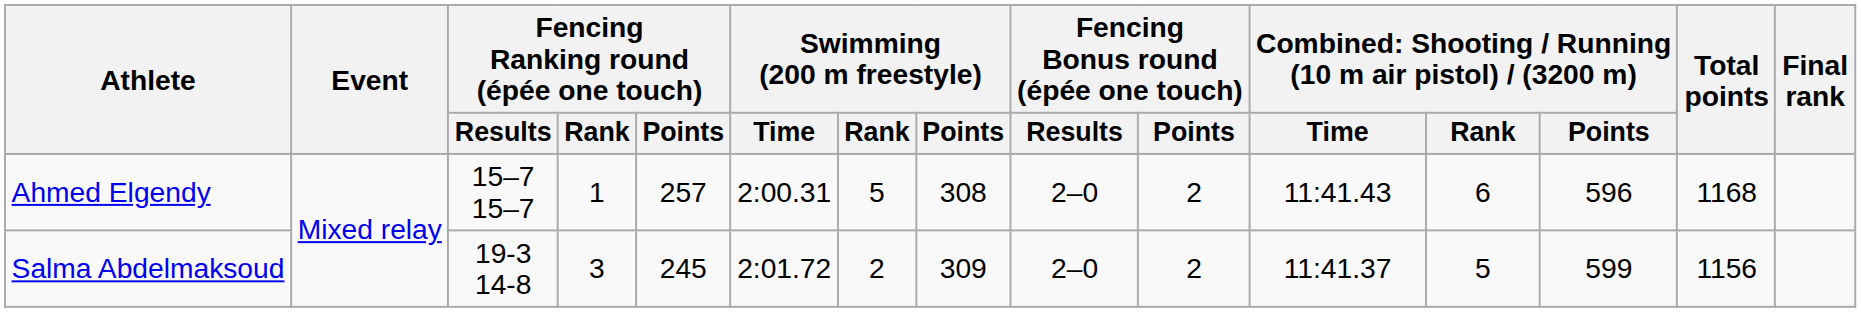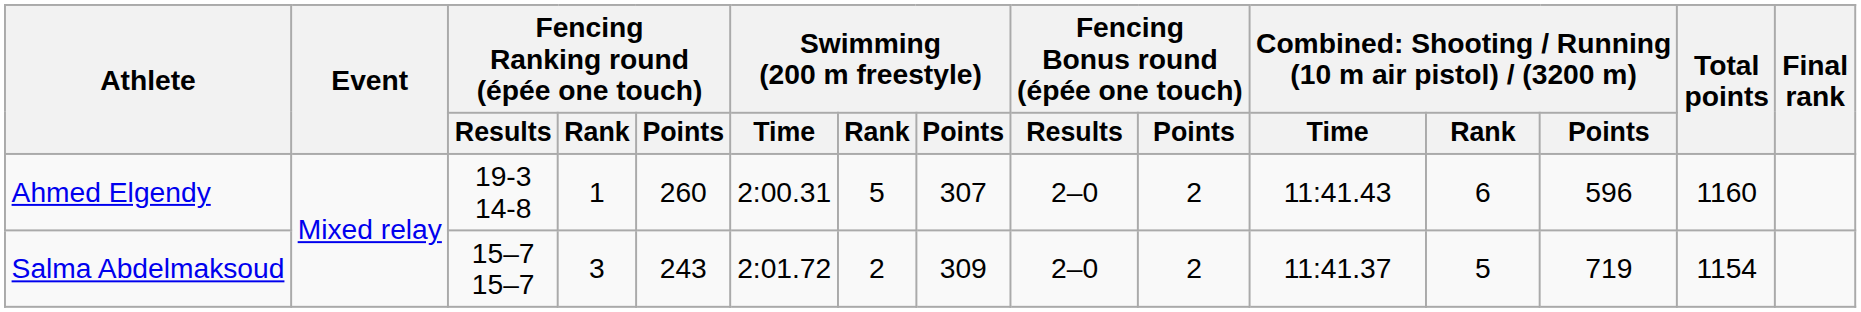Ahmed Elgendy | Fencing Ranking round (épée one touch) / Results: 15–7 15–7 -> 19-3 14-8
Ahmed Elgendy | Fencing Ranking round (épée one touch) / Points: 257 -> 260
Ahmed Elgendy | Swimming (200 m freestyle) / Points: 308 -> 307
Ahmed Elgendy | Total points: 1168 -> 1160
Salma Abdelmaksoud | Fencing Ranking round (épée one touch) / Results: 19-3 14-8 -> 15–7 15–7
Salma Abdelmaksoud | Fencing Ranking round (épée one touch) / Points: 245 -> 243
Salma Abdelmaksoud | column 13: 599 -> 719
Salma Abdelmaksoud | Total points: 1156 -> 1154
